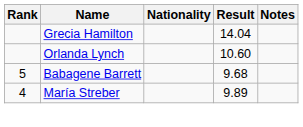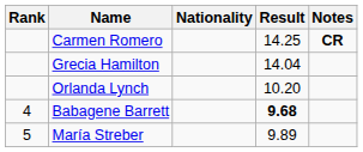+ row: Carmen Romero | 14.25 | CR
Orlanda Lynch | Result: 10.60 -> 10.20
Babagene Barrett | Rank: 5 -> 4
Babagene Barrett | Result: normal -> bold
María Streber | Rank: 4 -> 5
